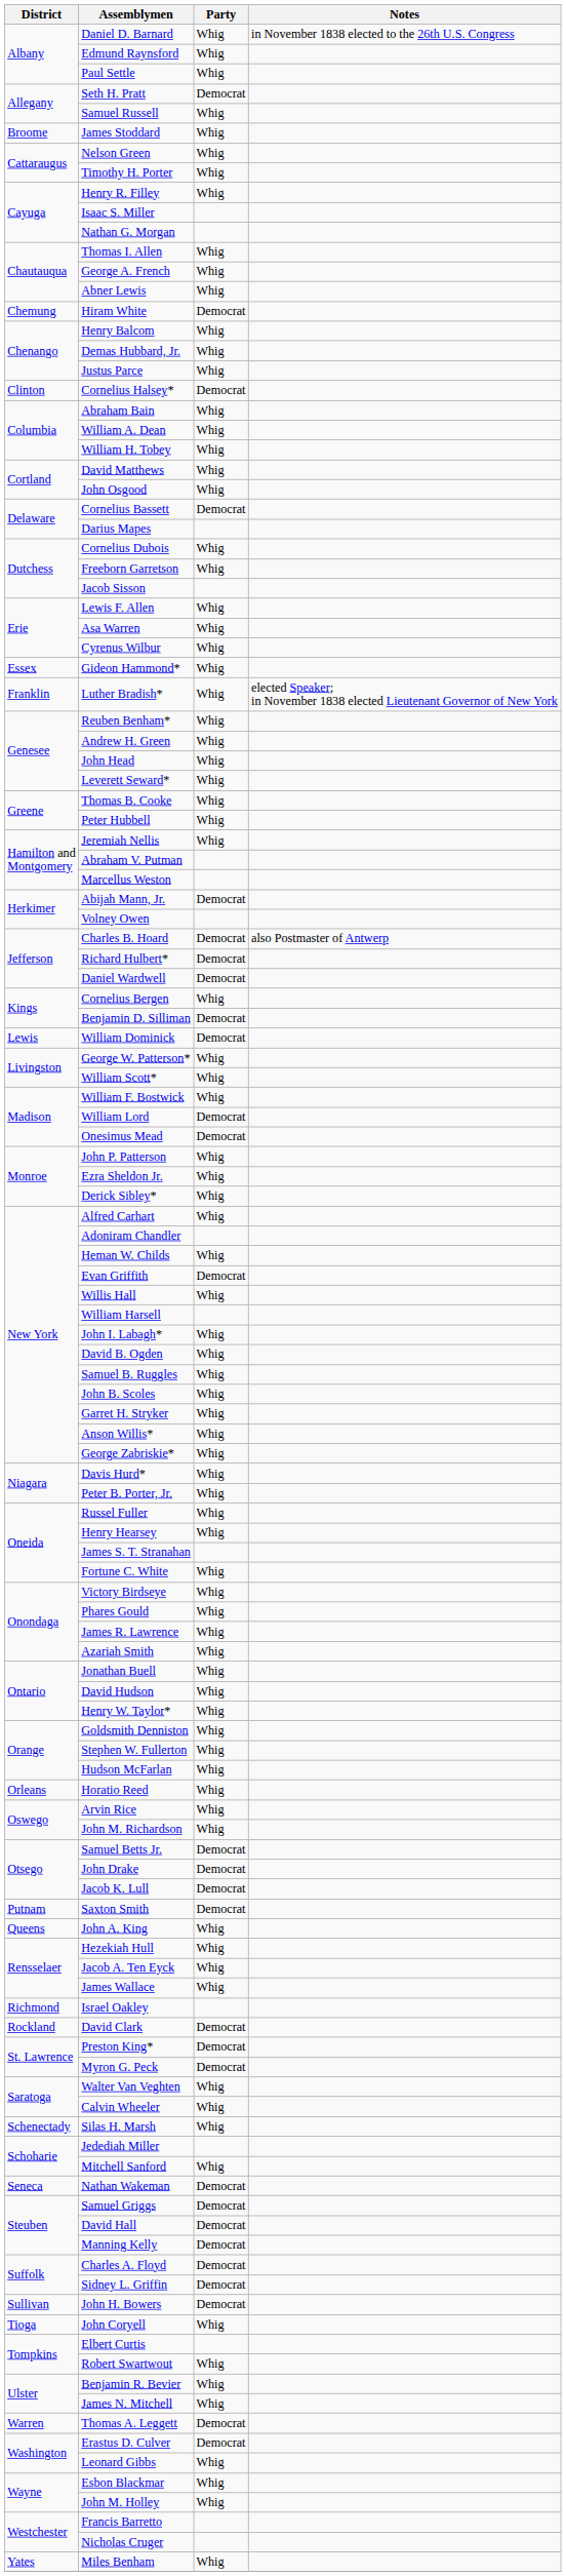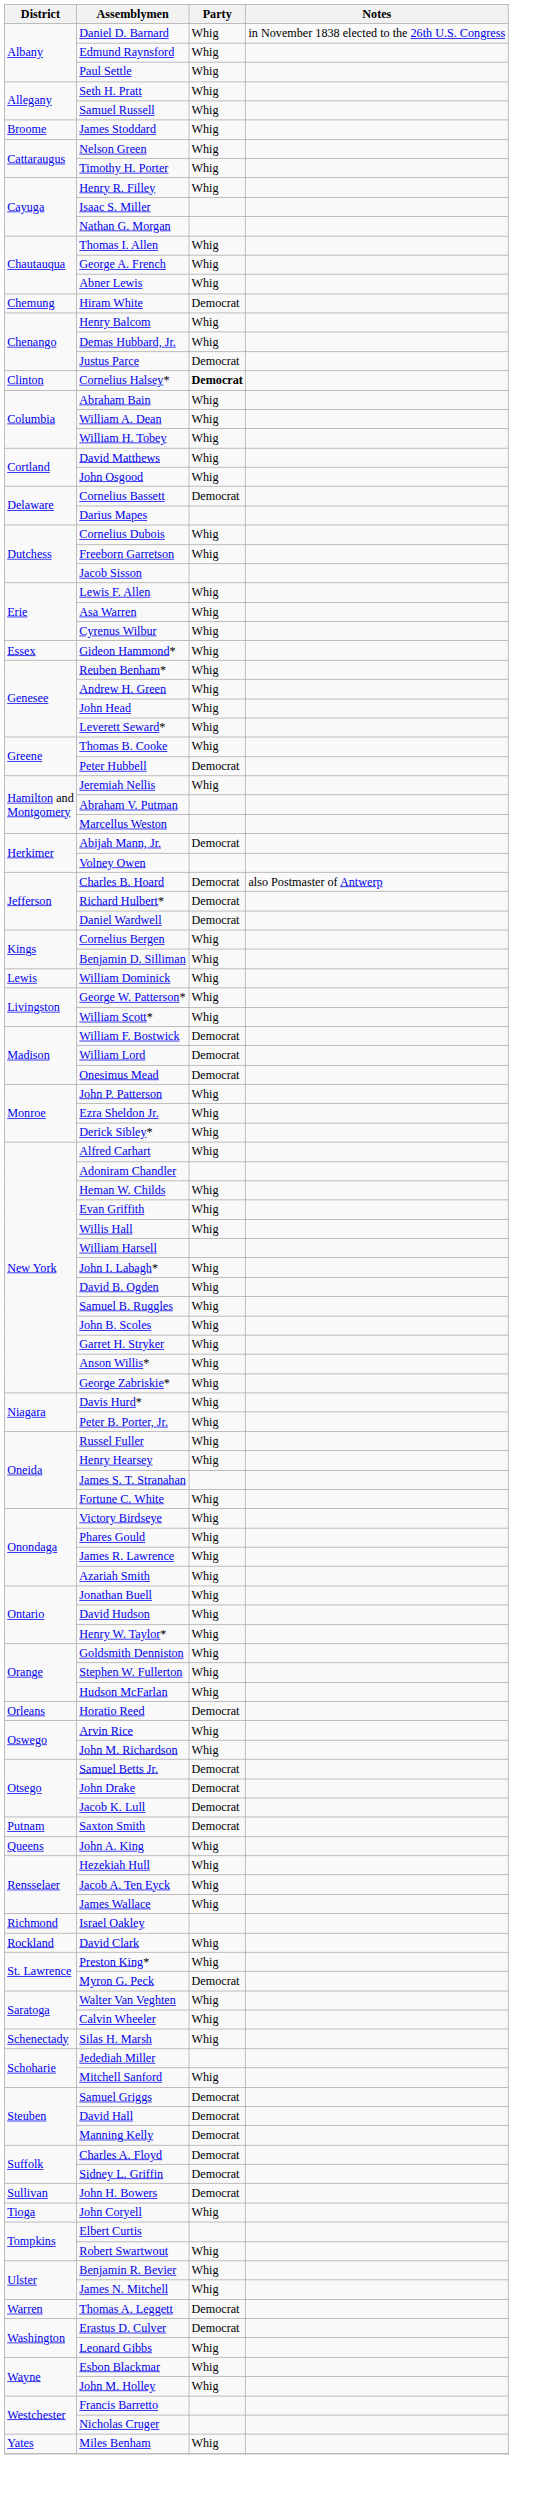Seth H. Pratt | Party: Democrat -> Whig
Justus Parce | Party: Whig -> Democrat
Cornelius Halsey* | Party: normal -> bold
- row: Franklin | Luther Bradish* | Whig | elected Speaker; in November 1838 elected Lieutenant Governor of New York
Peter Hubbell | Party: Whig -> Democrat
Benjamin D. Silliman | Party: Democrat -> Whig
William Dominick | Party: Democrat -> Whig
William F. Bostwick | Party: Whig -> Democrat
Evan Griffith | Party: Democrat -> Whig
Horatio Reed | Party: Whig -> Democrat
David Clark | Party: Democrat -> Whig
Preston King* | Party: Democrat -> Whig
- row: Seneca | Nathan Wakeman | Democrat
